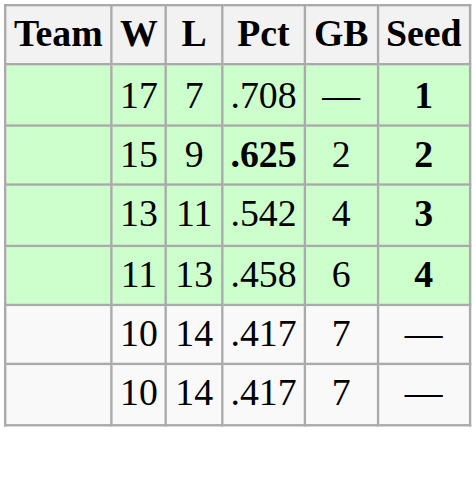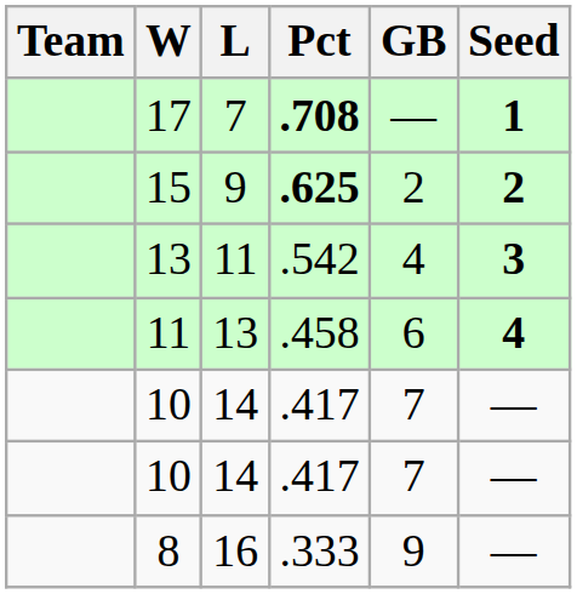17 | Pct: normal -> bold
+ row: 8 | 16 | .333 | 9 | —
